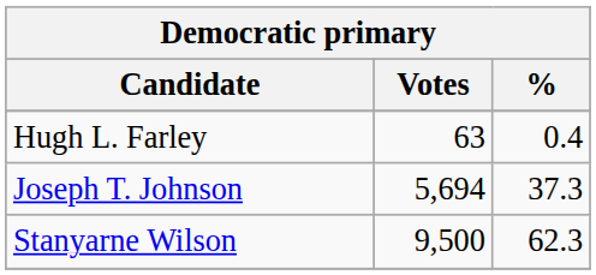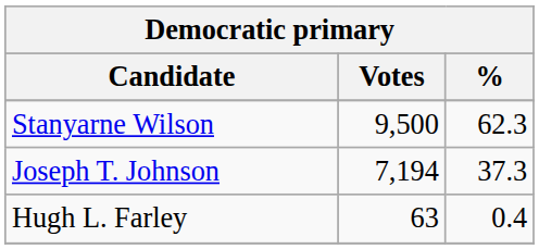rows swapped: Stanyarne Wilson <-> Hugh L. Farley
Joseph T. Johnson | Votes: 5,694 -> 7,194
